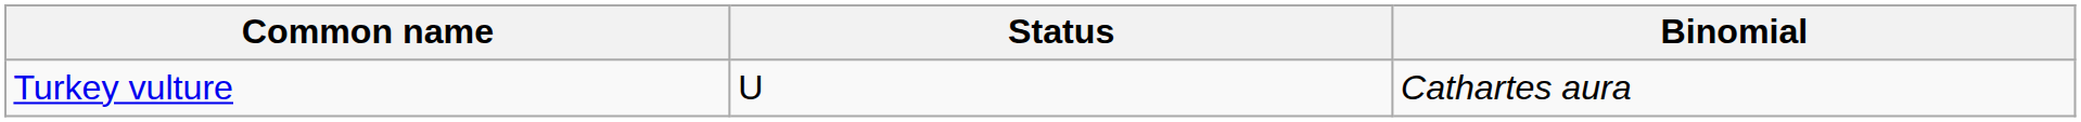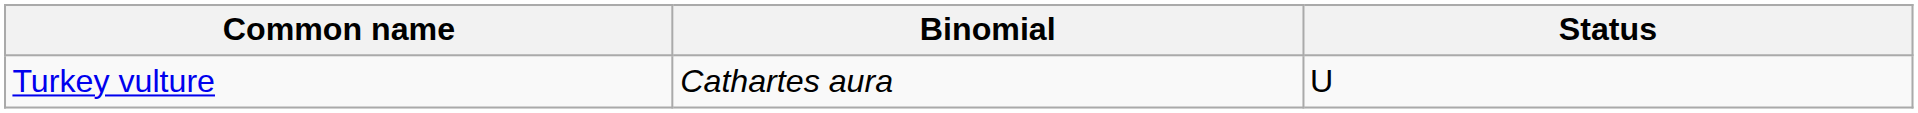columns swapped: Binomial <-> Status
